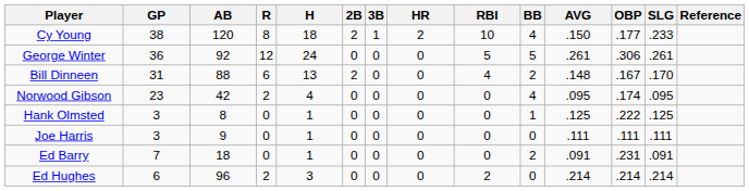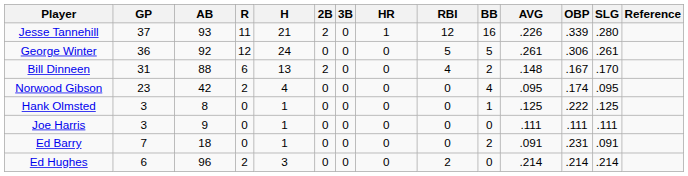- row: Cy Young | 38 | 120 | 8 | 18 | 2 | 1 | 2 | 10 | 4 | .150 | .177 | .233
+ row: Jesse Tannehill | 37 | 93 | 11 | 21 | 2 | 0 | 1 | 12 | 16 | .226 | .339 | .280
